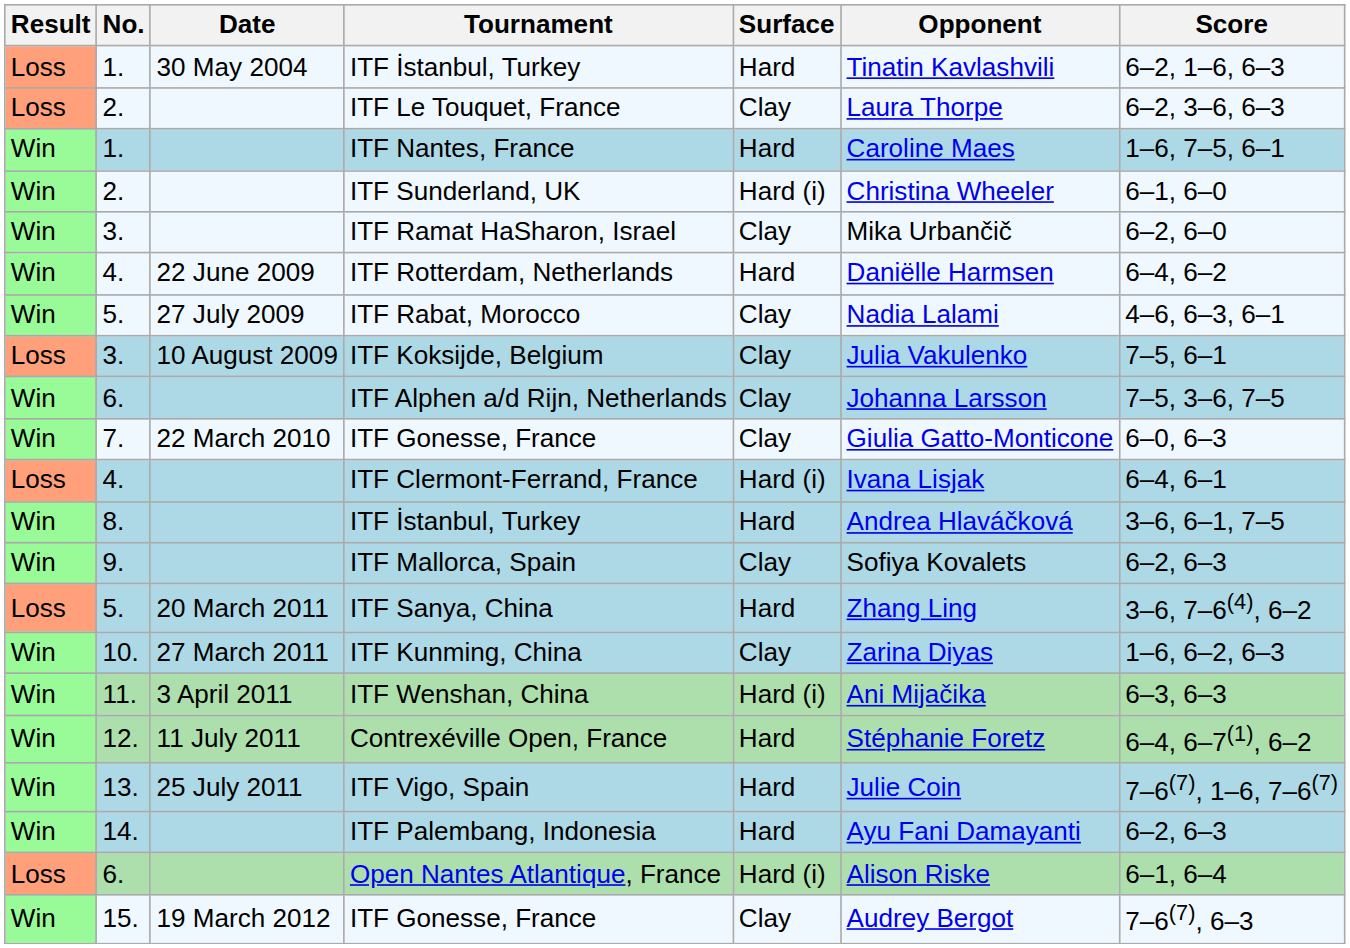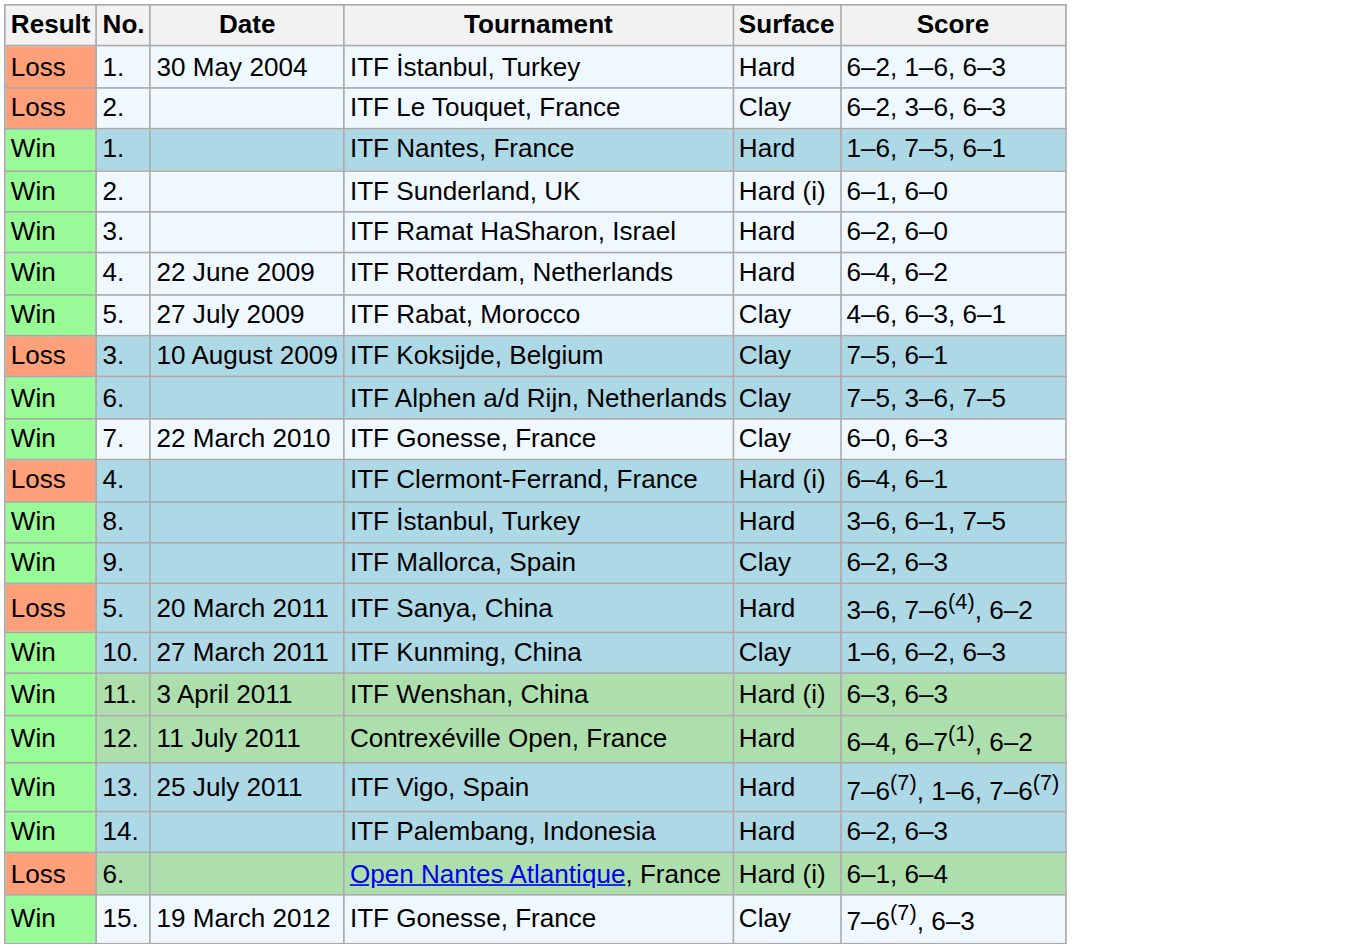- column: Opponent | Tinatin Kavlashvili | Laura Thorpe | Caroline Maes | Christina Wheeler | Mika Urbančič | Daniëlle Harmsen | Nadia Lalami | Julia Vakulenko | Johanna Larsson | Giulia Gatto-Monticone | Ivana Lisjak | Andrea Hlaváčková | Sofiya Kovalets | Zhang Ling | Zarina Diyas | Ani Mijačika | Stéphanie Foretz | Julie Coin | Ayu Fani Damayanti | Alison Riske | Audrey Bergot
ITF Ramat HaSharon, Israel | Surface: Clay -> Hard
